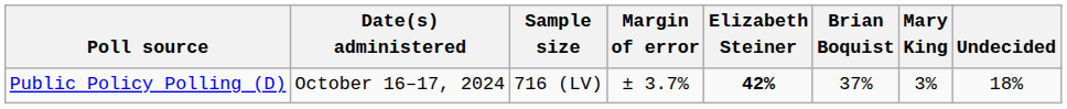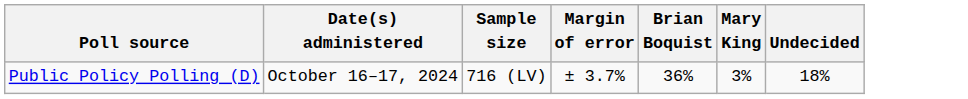- column: Elizabeth Steiner | 42%
Public Policy Polling (D) | Brian Boquist: 37% -> 36%
